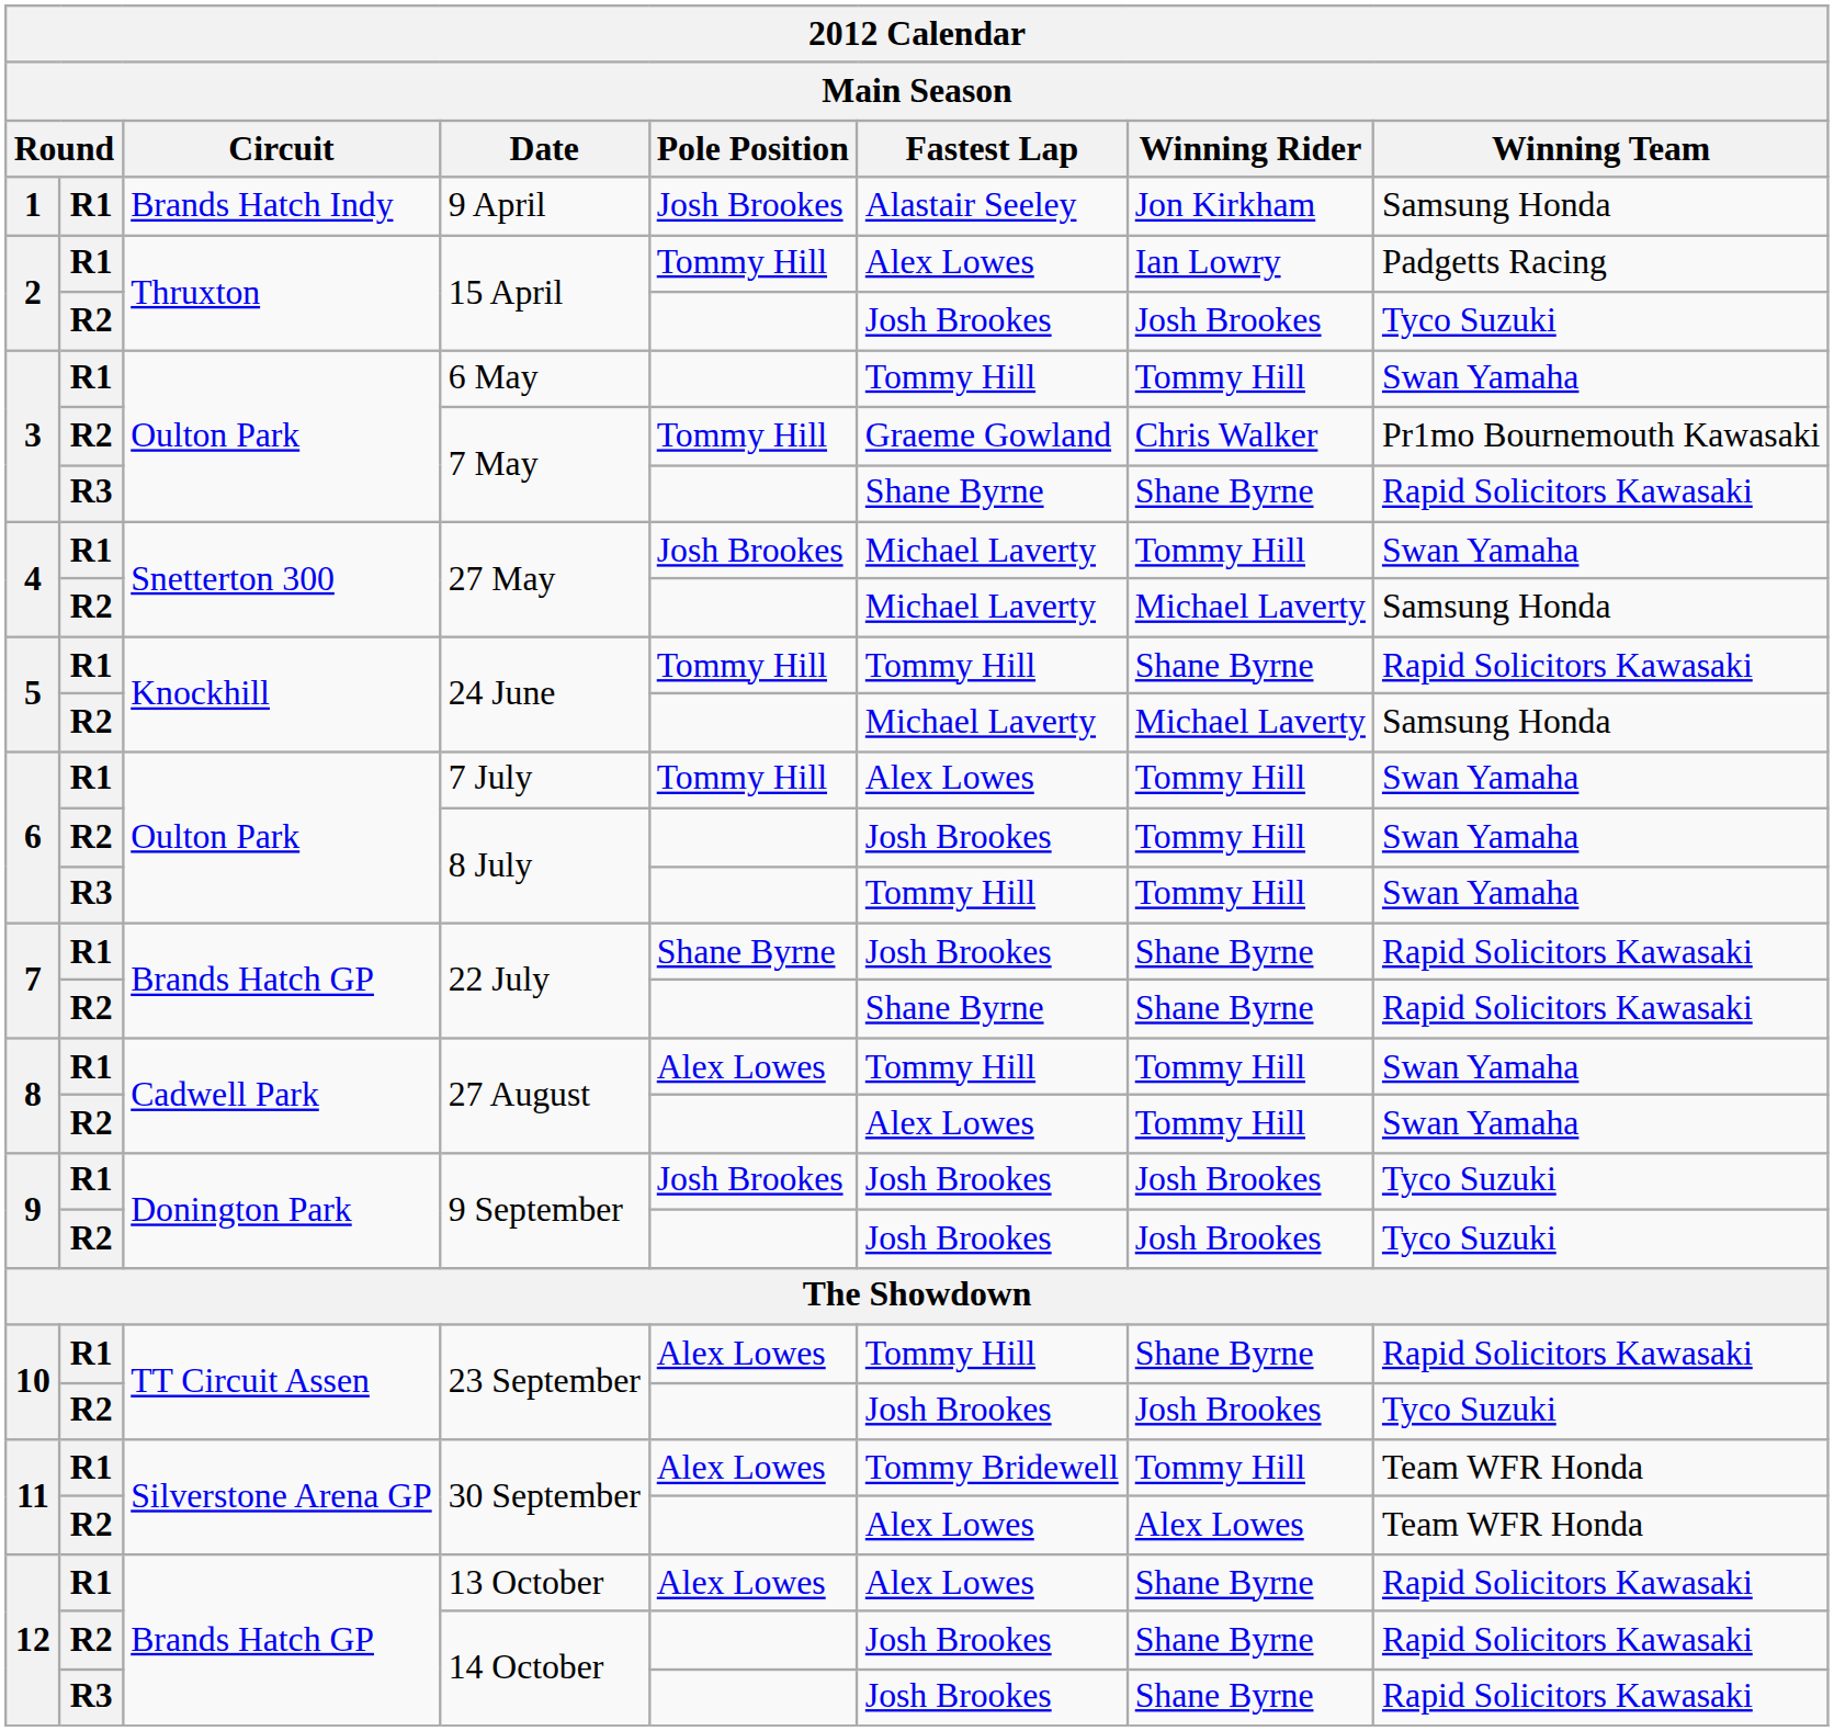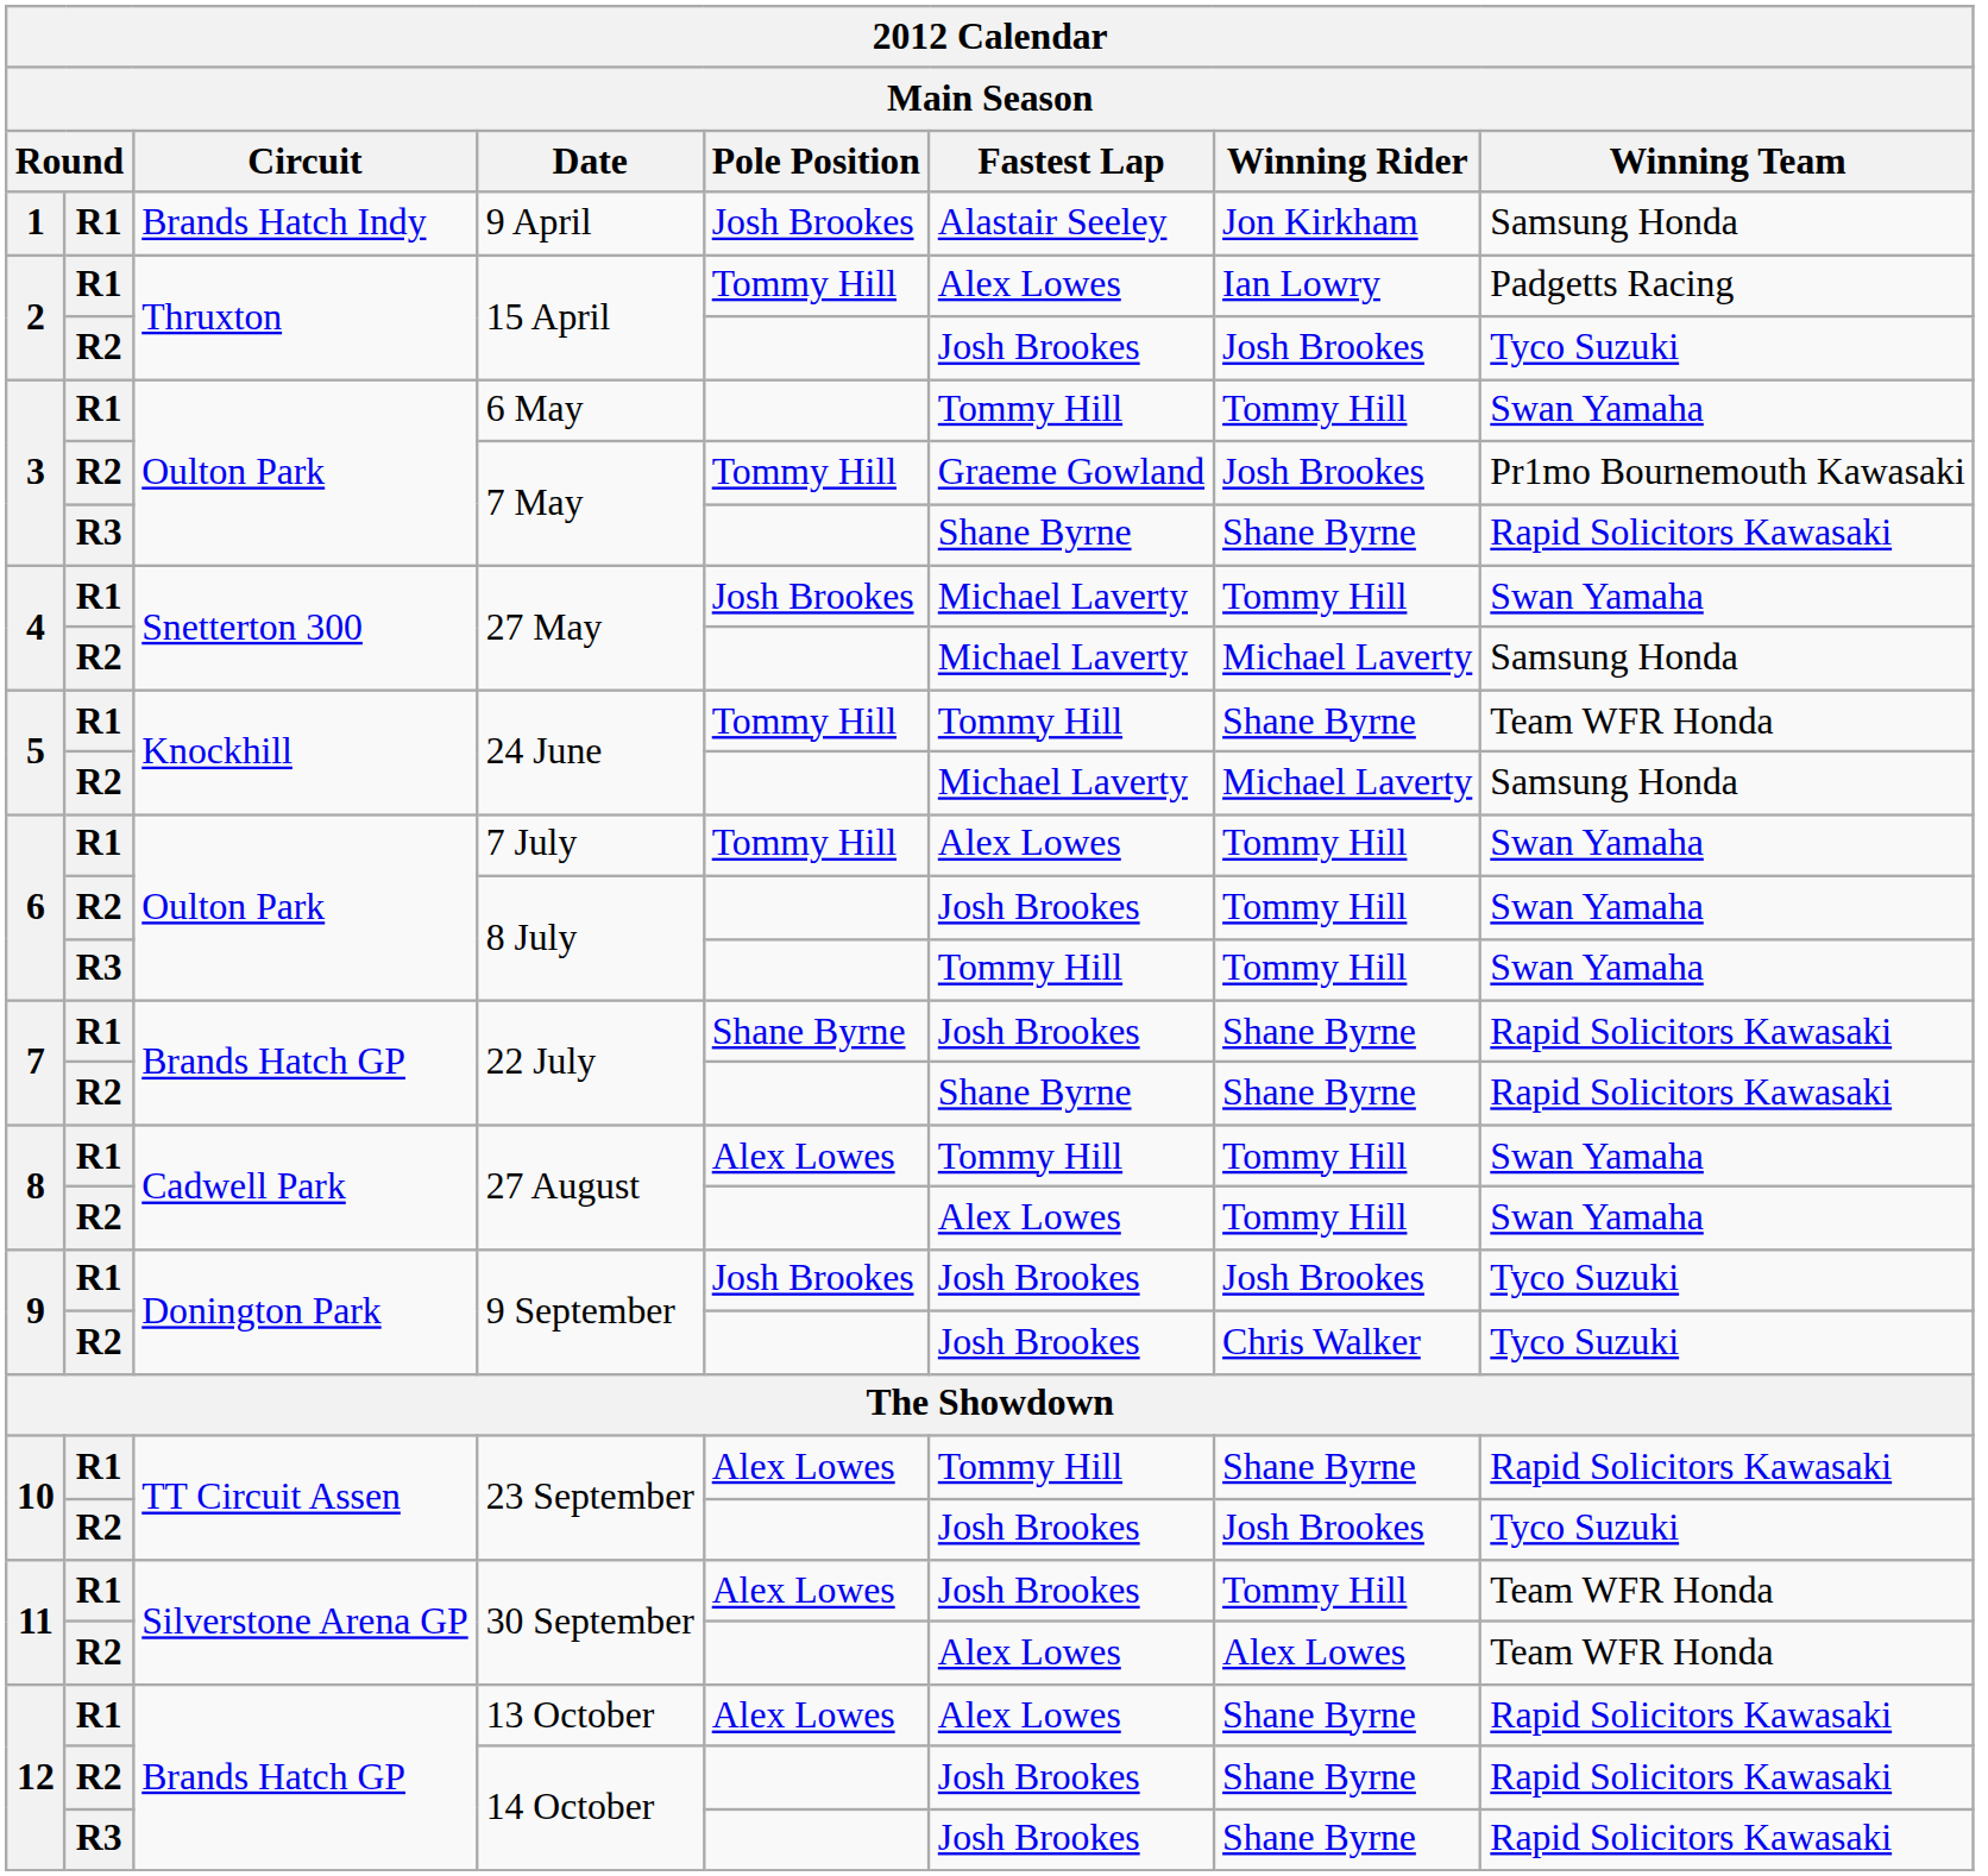R2 / 7 May | Winning Rider: Chris Walker -> Josh Brookes
R1 / 24 June | Winning Team: Rapid Solicitors Kawasaki -> Team WFR Honda
R2 / 9 September | Winning Rider: Josh Brookes -> Chris Walker
R1 / 30 September | Fastest Lap: Tommy Bridewell -> Josh Brookes
